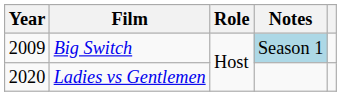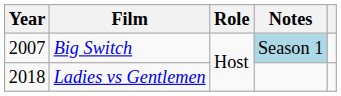Big Switch | Year: 2009 -> 2007
Ladies vs Gentlemen | Year: 2020 -> 2018
